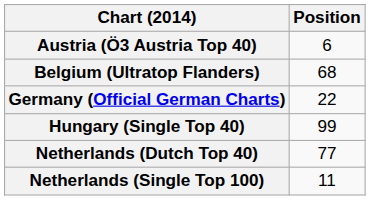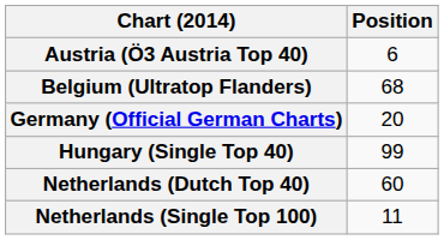Germany (Official German Charts) | Position: 22 -> 20
Netherlands (Dutch Top 40) | Position: 77 -> 60
